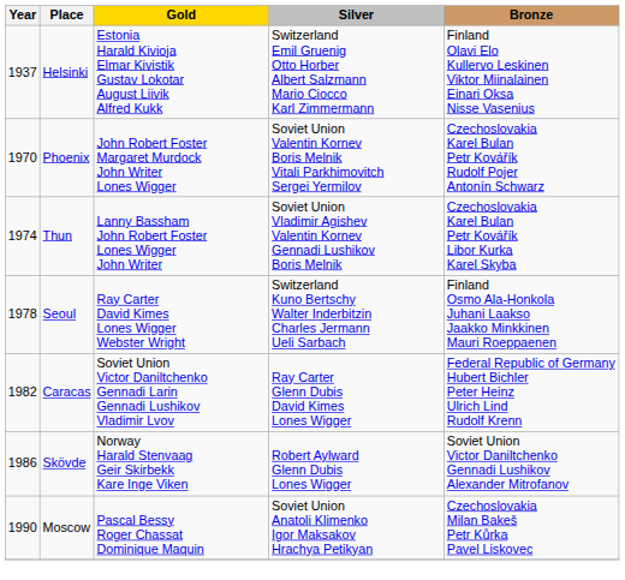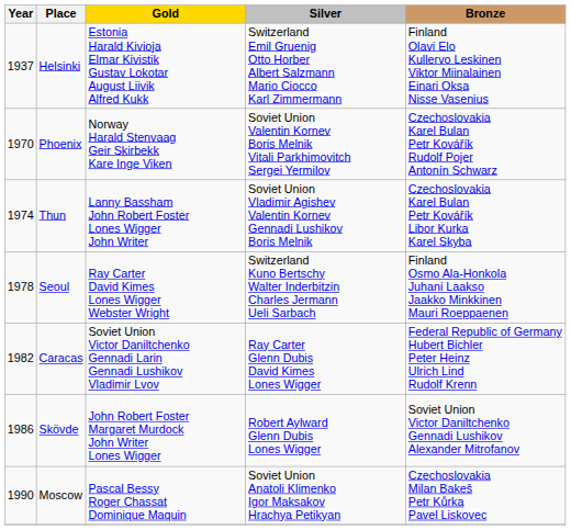Phoenix | Gold: John Robert Foster Margaret Murdock John Writer Lones Wigger -> Norway Harald Stenvaag Geir Skirbekk Kare Inge Viken
Skövde | Gold: Norway Harald Stenvaag Geir Skirbekk Kare Inge Viken -> John Robert Foster Margaret Murdock John Writer Lones Wigger
